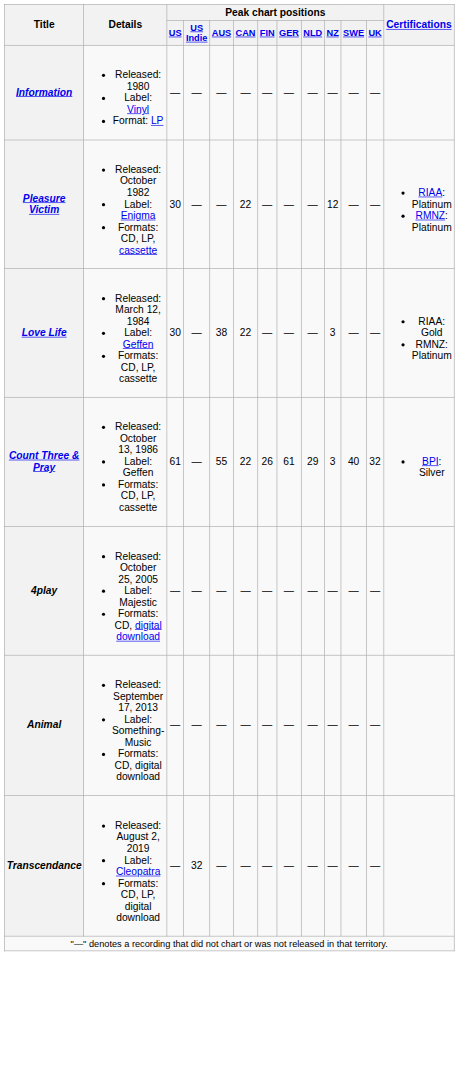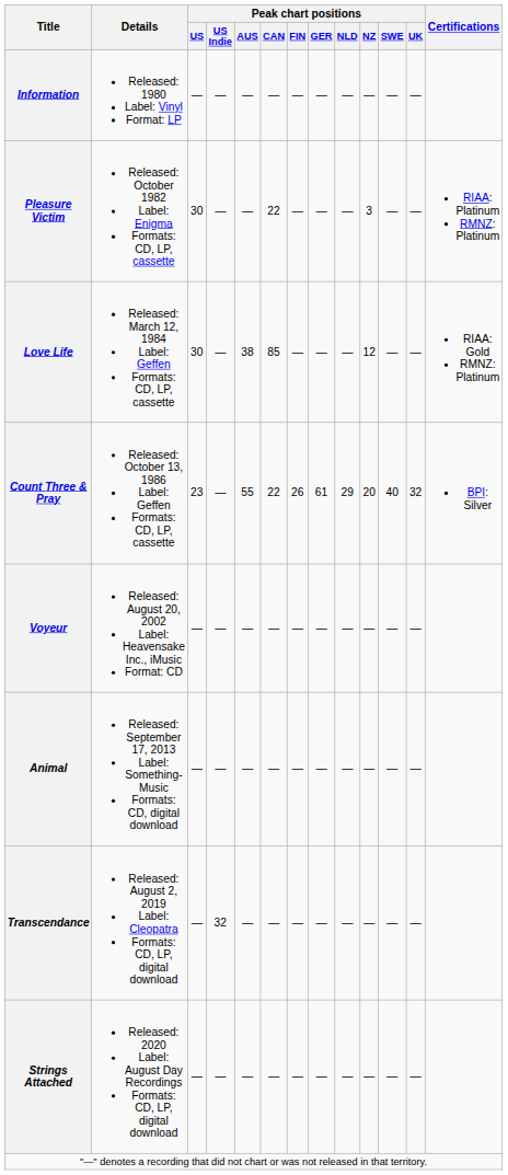Pleasure Victim | Peak chart positions / NZ: 12 -> 3
Love Life | Peak chart positions / CAN: 22 -> 85
Love Life | Peak chart positions / NZ: 3 -> 12
Count Three & Pray | Peak chart positions / US: 61 -> 23
Count Three & Pray | Peak chart positions / NZ: 3 -> 20
+ row: Voyeur | Released: August 20, 2002 Label: Heavensake Inc., iMusic Format: CD | — | — | — | — | — | — | — | — | — | —
- row: 4play | Released: October 25, 2005 Label: Majestic Formats: CD, digital download | — | — | — | — | — | — | — | — | — | —
+ row: Strings Attached | Released: 2020 Label: August Day Recordings Formats: CD, LP, digital download | — | — | — | — | — | — | — | — | — | —
